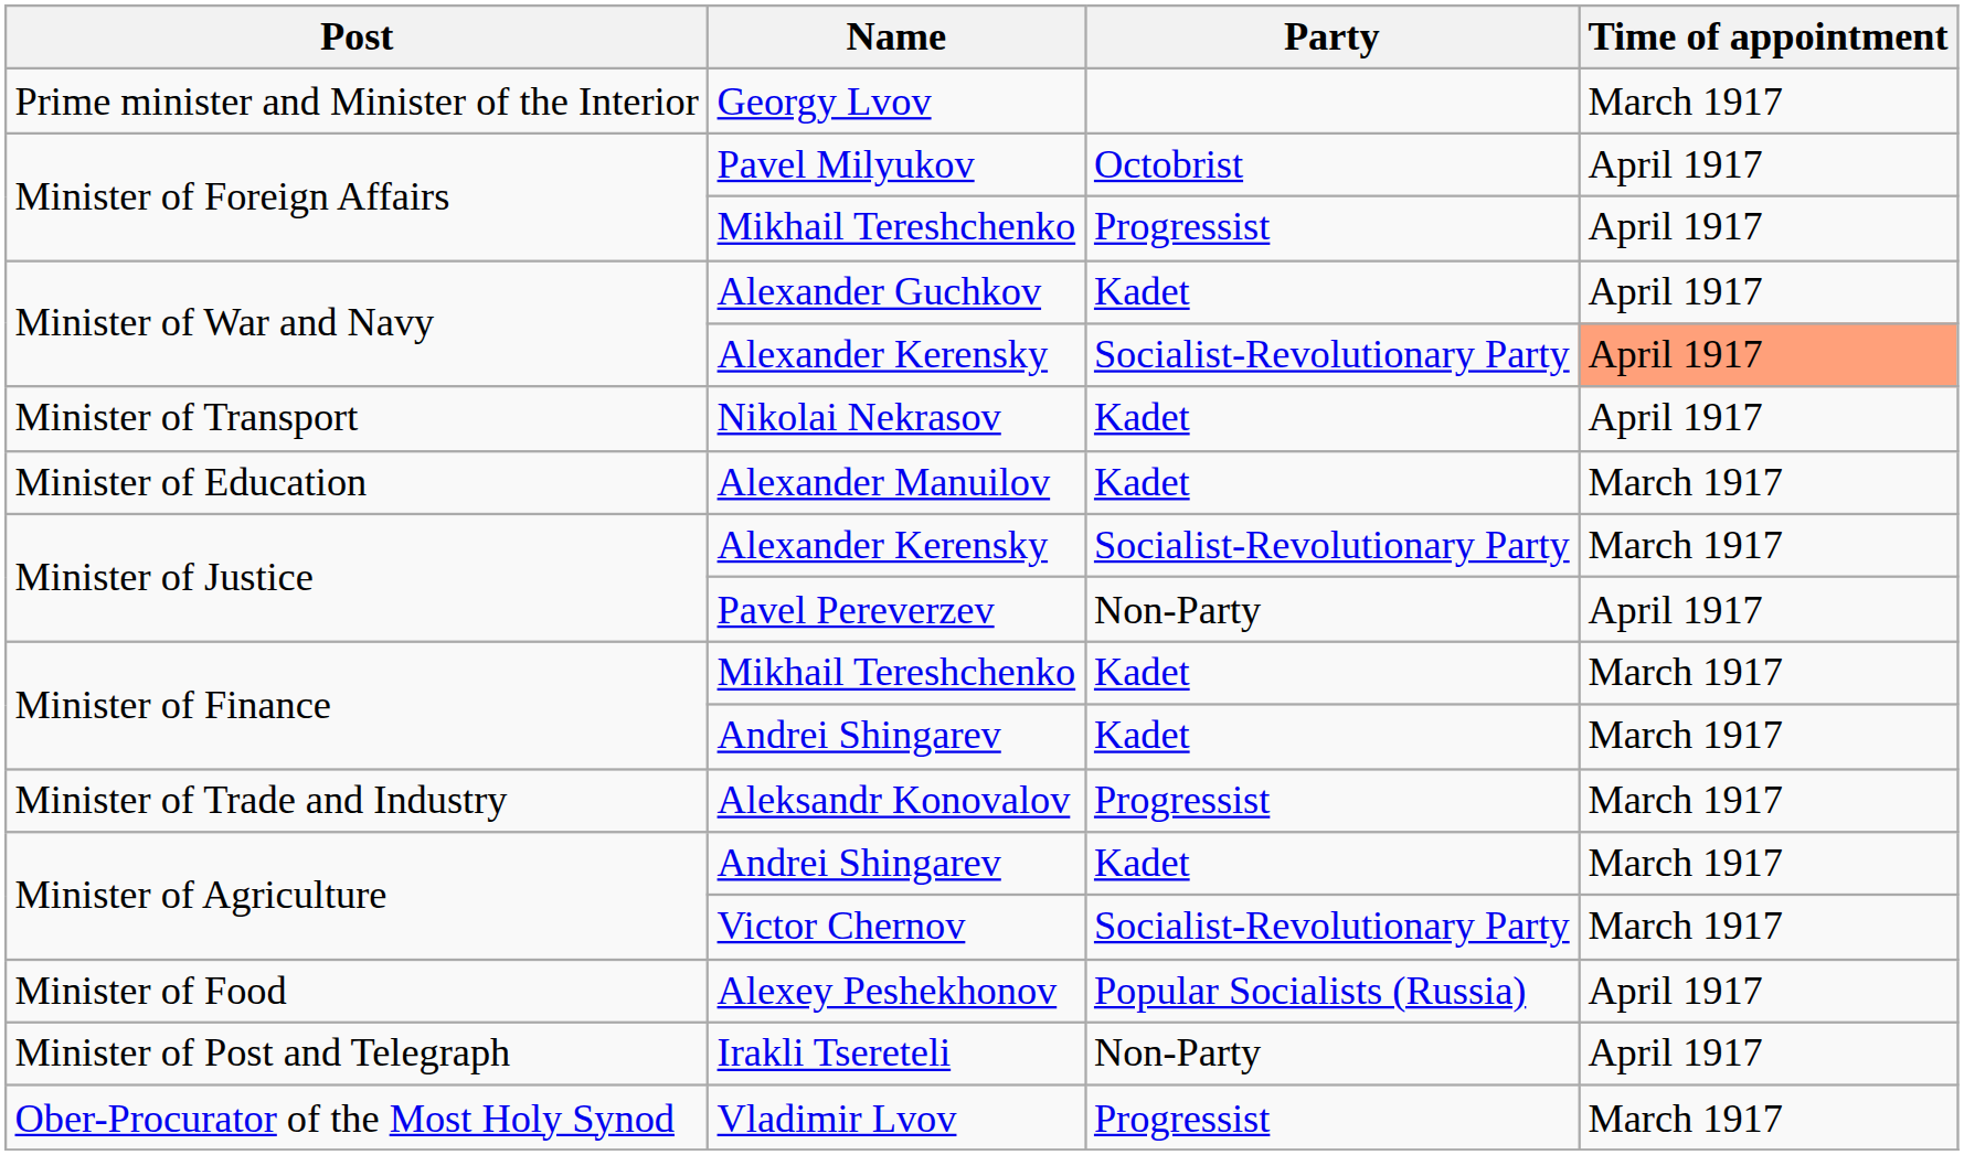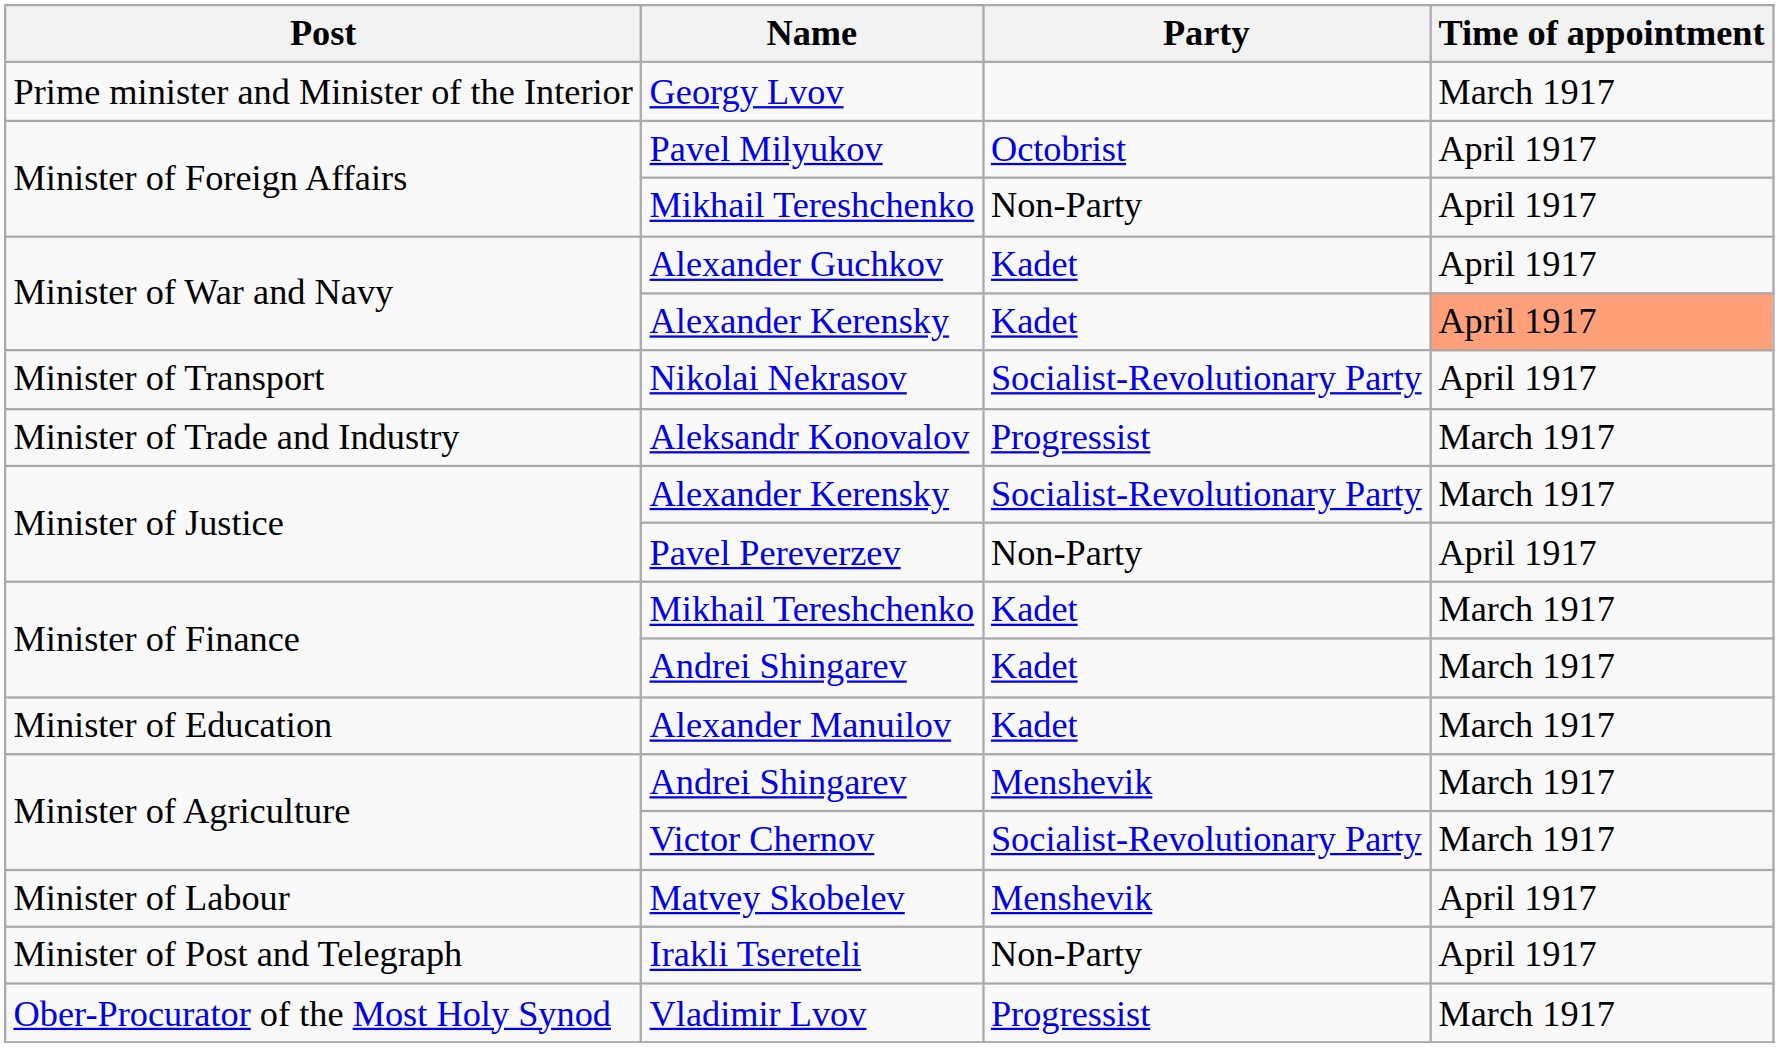Minister of Foreign Affairs / Mikhail Tereshchenko | Party: Progressist -> Non-Party
Minister of War and Navy / Alexander Kerensky | Party: Socialist-Revolutionary Party -> Kadet
Nikolai Nekrasov | Party: Kadet -> Socialist-Revolutionary Party
rows swapped: Aleksandr Konovalov <-> Alexander Manuilov
Minister of Agriculture / Andrei Shingarev | Party: Kadet -> Menshevik
+ row: Minister of Labour | Matvey Skobelev | Menshevik | April 1917
- row: Minister of Food | Alexey Peshekhonov | Popular Socialists (Russia) | April 1917
